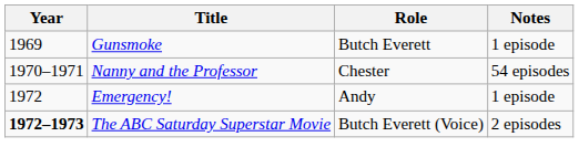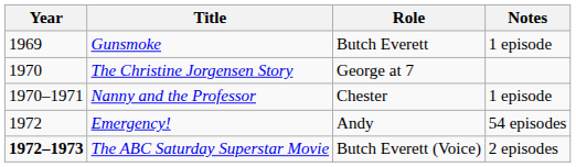+ row: 1970 | The Christine Jorgensen Story | George at 7
Nanny and the Professor | Notes: 54 episodes -> 1 episode
Emergency! | Notes: 1 episode -> 54 episodes
